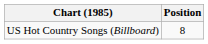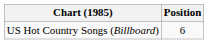US Hot Country Songs (Billboard) | Position: 8 -> 6
